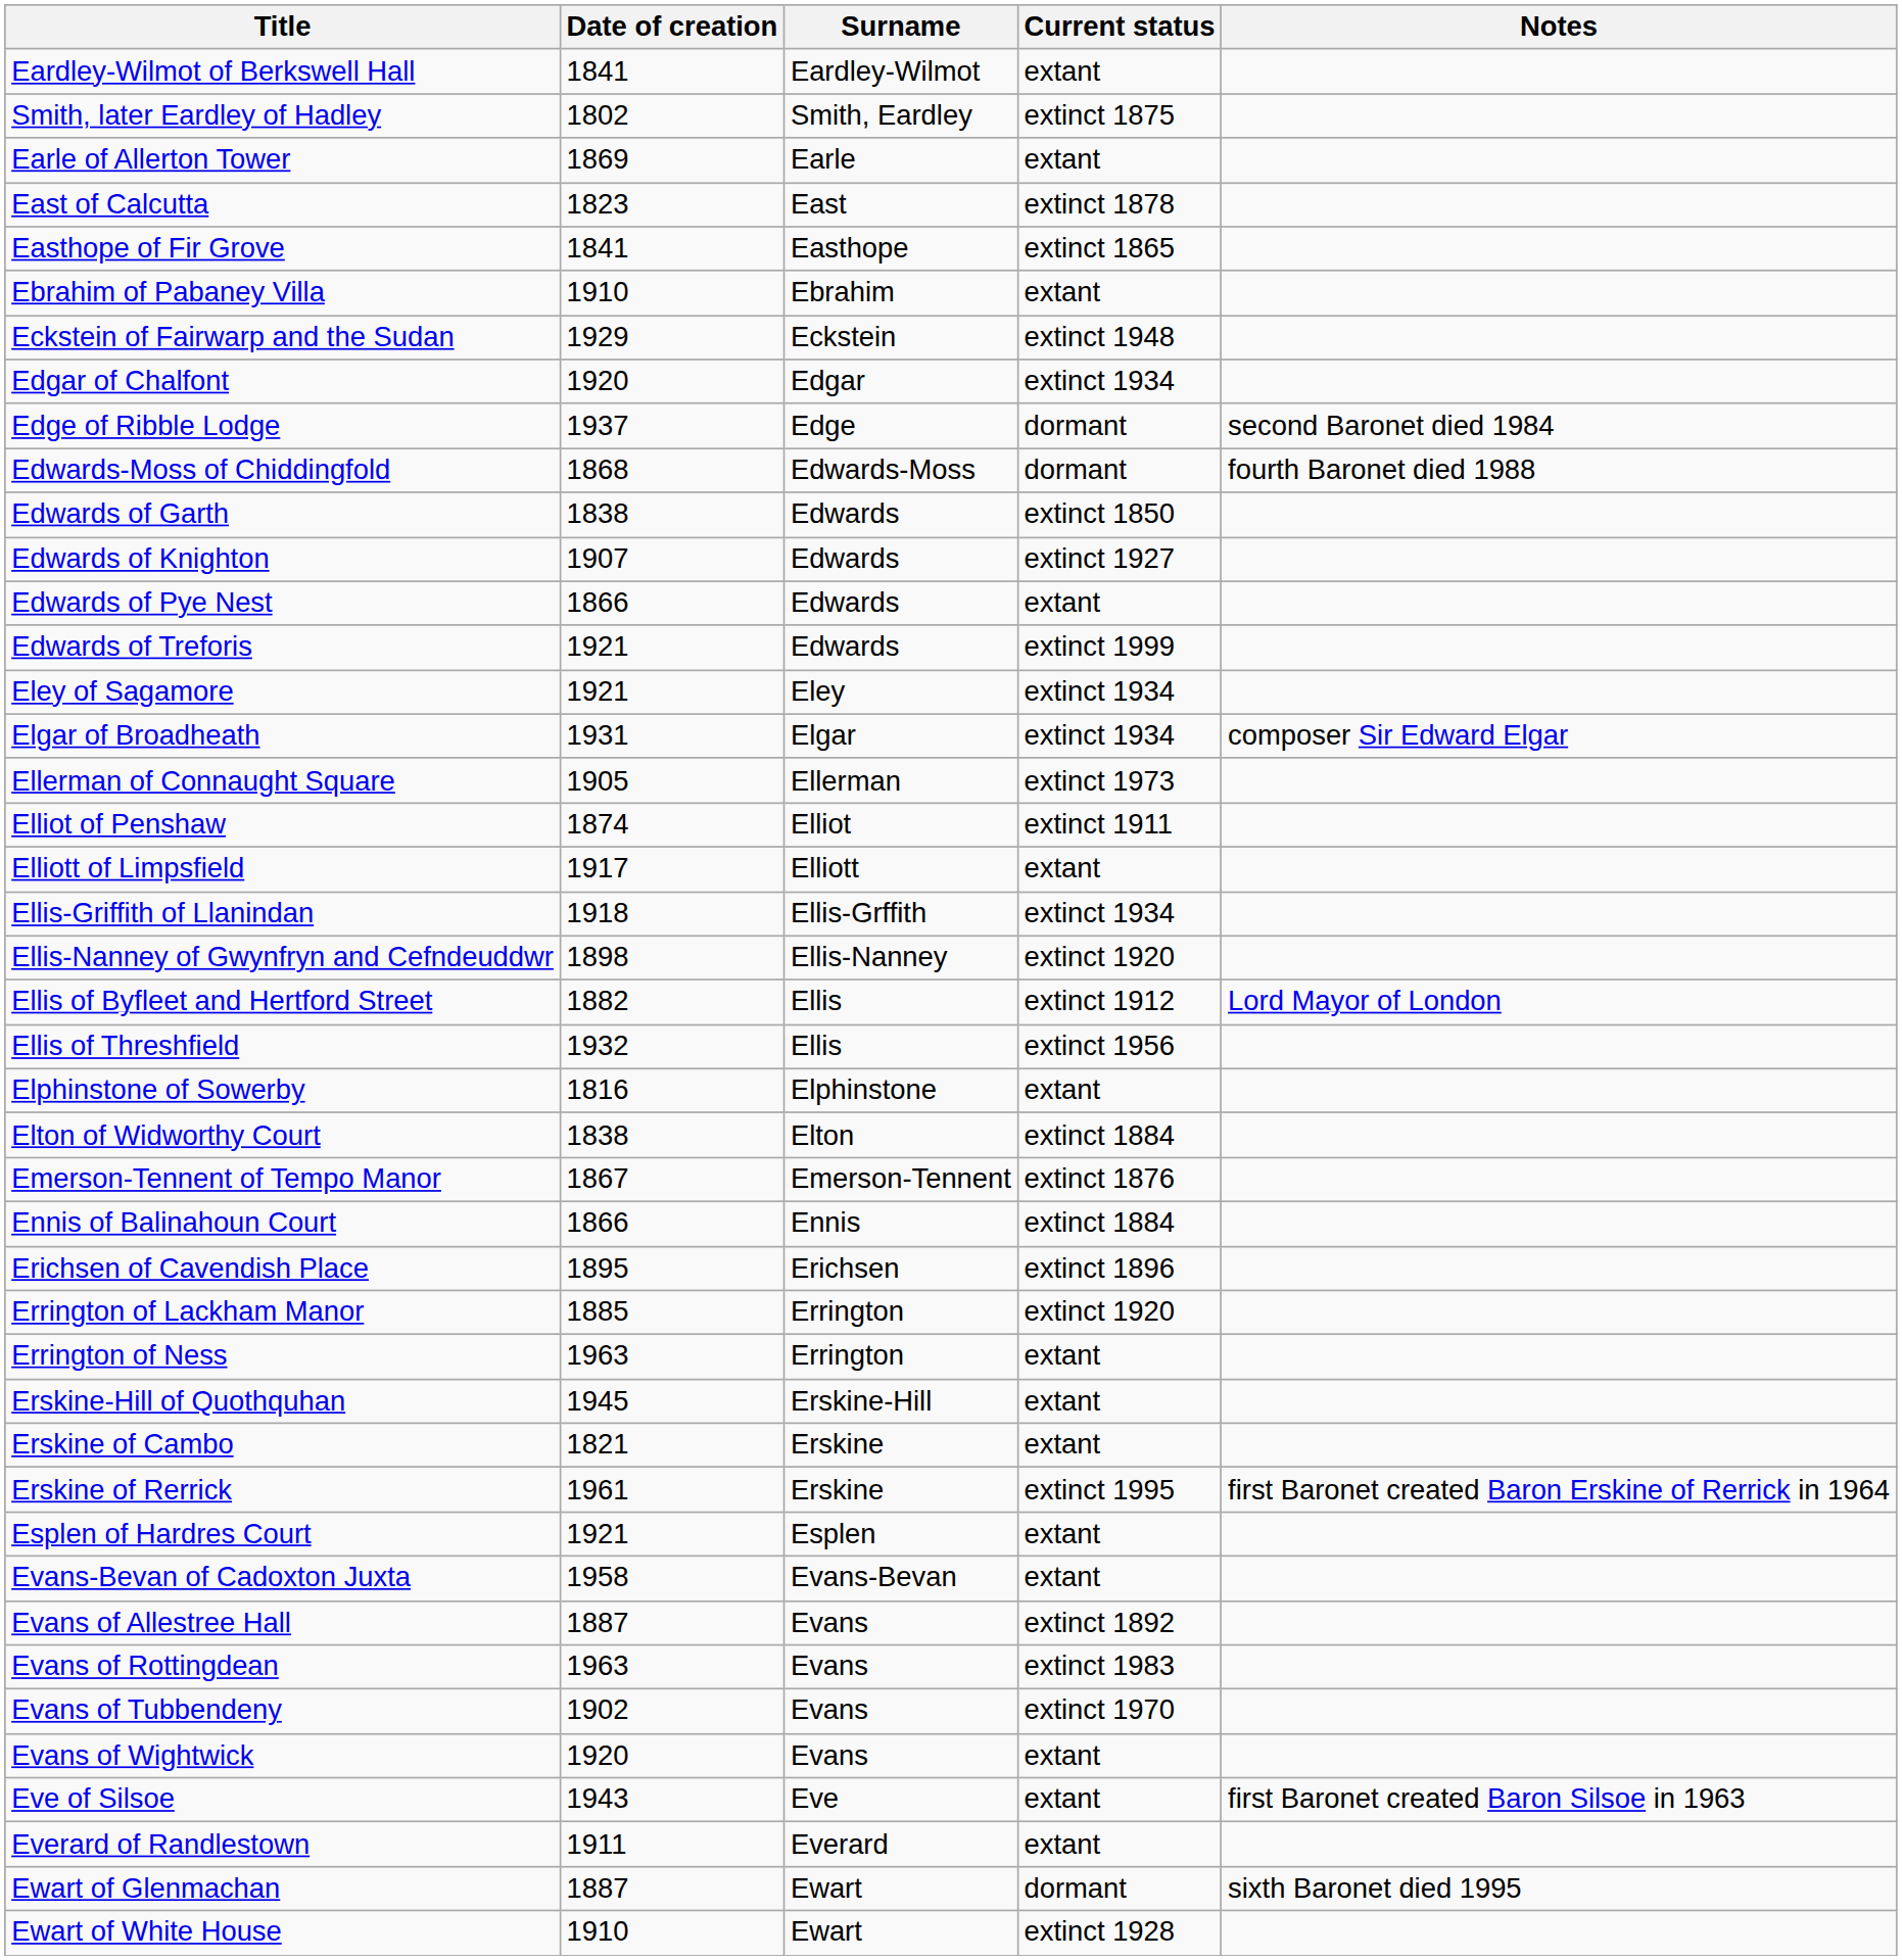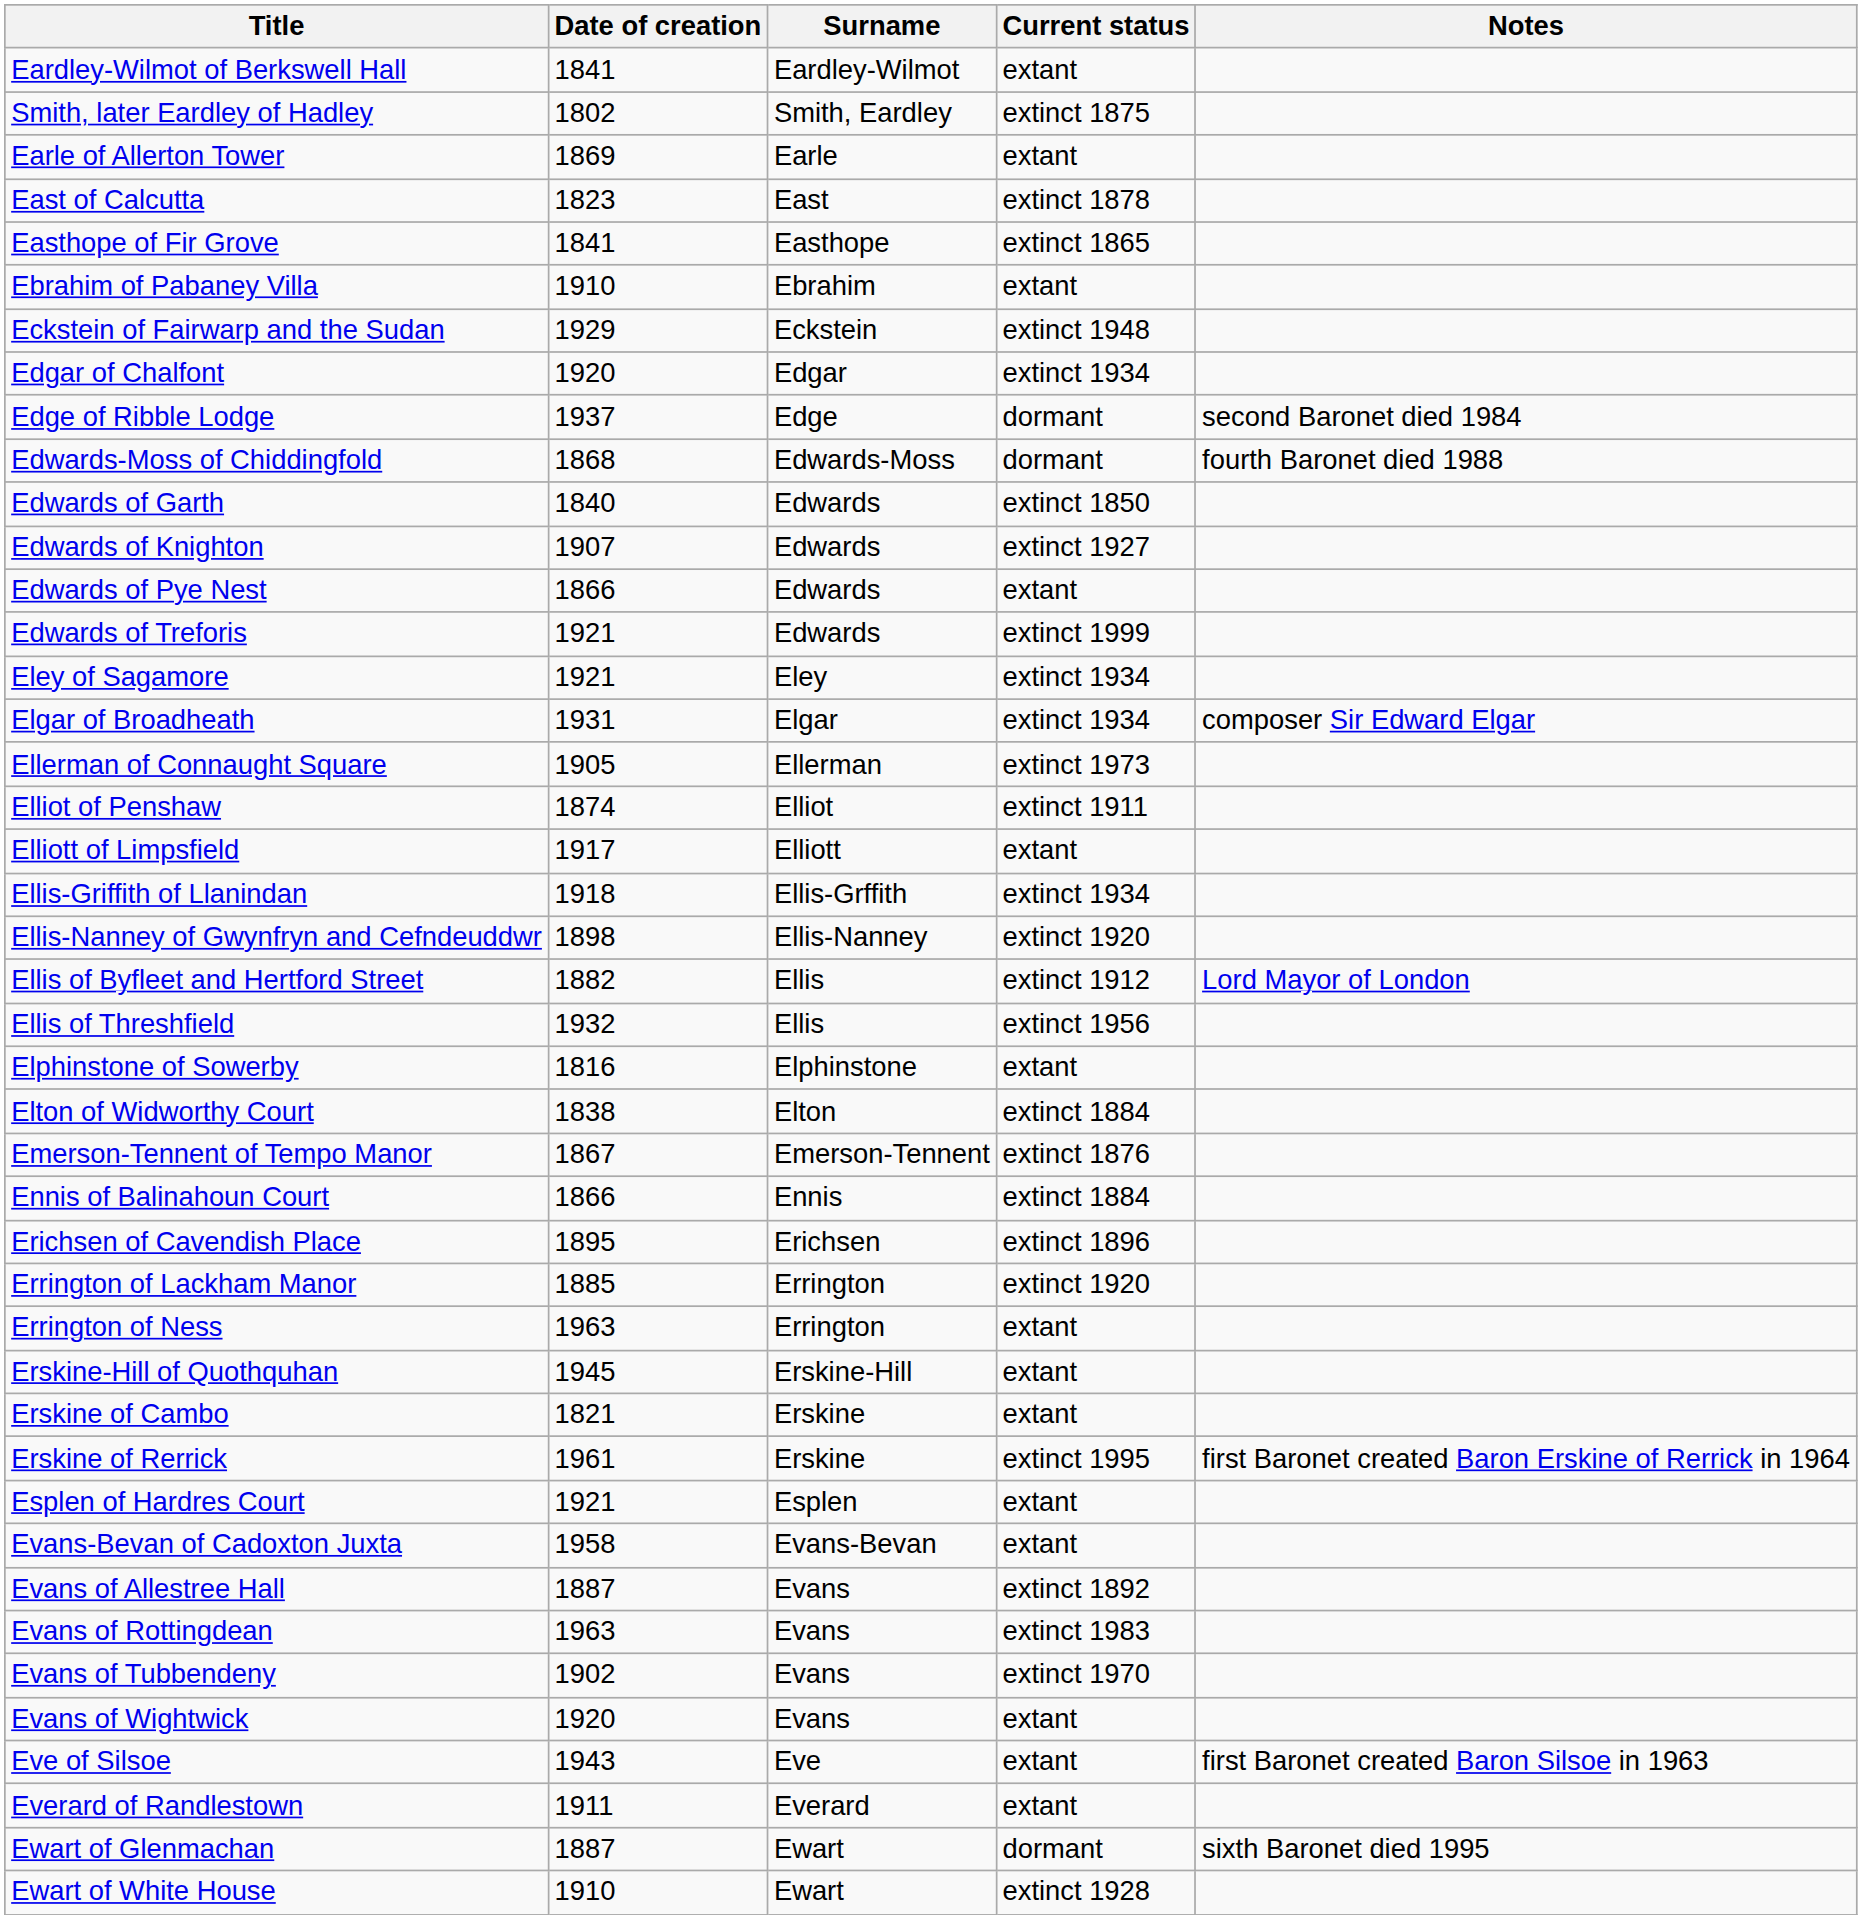Edwards of Garth | Date of creation: 1838 -> 1840
